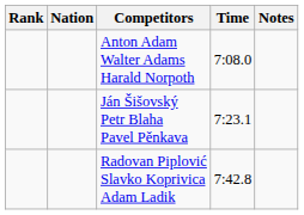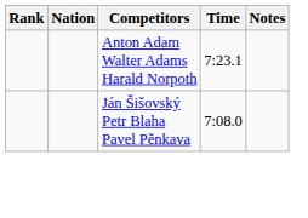Anton Adam Walter Adams Harald Norpoth | Time: 7:08.0 -> 7:23.1
Ján Šišovský Petr Blaha Pavel Pěnkava | Time: 7:23.1 -> 7:08.0
- row: Radovan Piplović Slavko Koprivica Adam Ladik | 7:42.8
